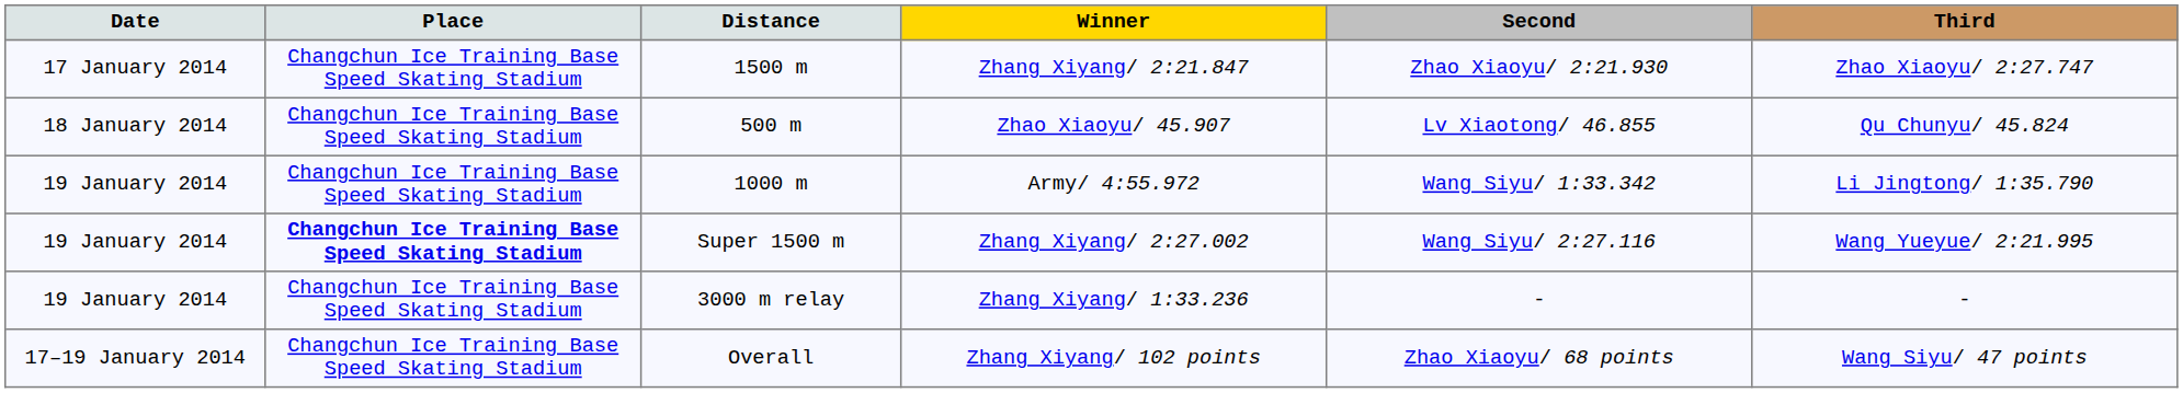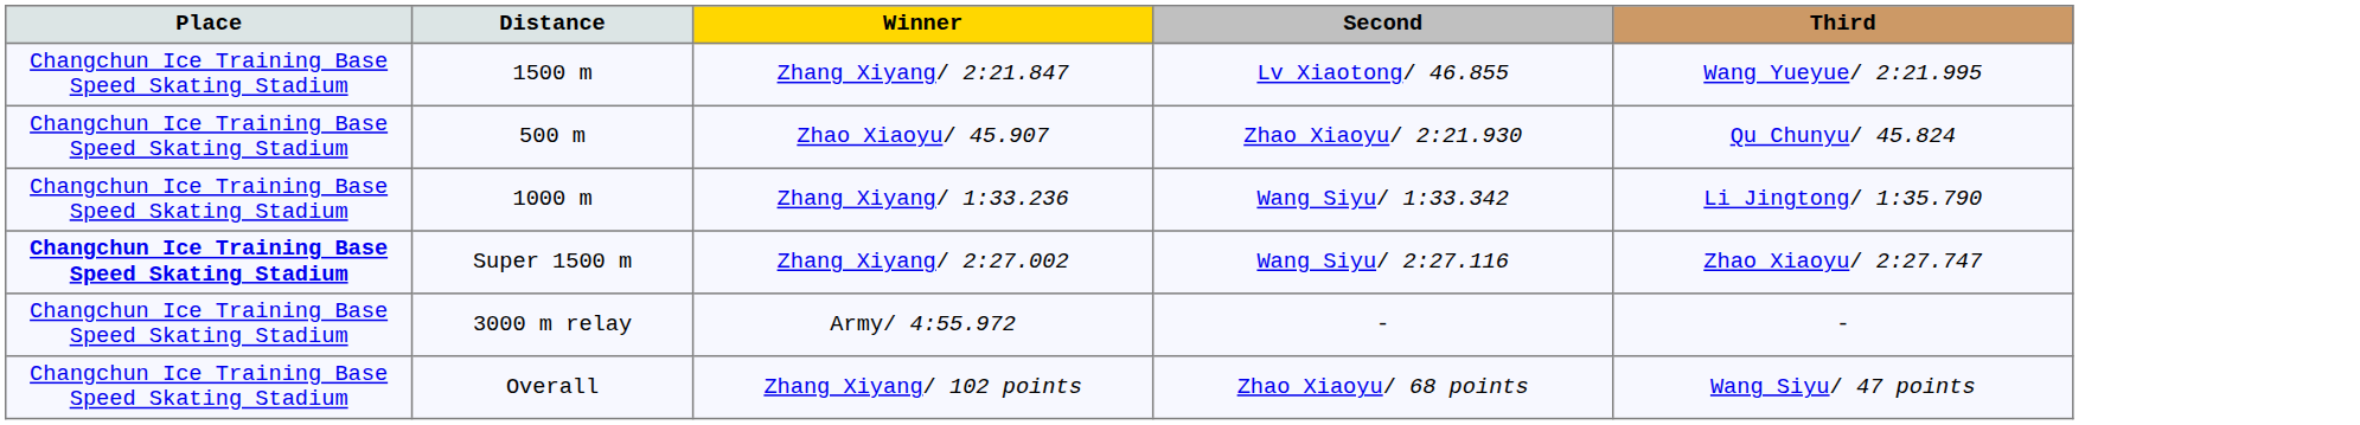- column: Date | 17 January 2014 | 18 January 2014 | 19 January 2014 | 19 January 2014 | 19 January 2014 | 17–19 January 2014
1500 m | Second: Zhao Xiaoyu/ 2:21.930 -> Lv Xiaotong/ 46.855
1500 m | Third: Zhao Xiaoyu/ 2:27.747 -> Wang Yueyue/ 2:21.995
500 m | Second: Lv Xiaotong/ 46.855 -> Zhao Xiaoyu/ 2:21.930
1000 m | Winner: Army/ 4:55.972 -> Zhang Xiyang/ 1:33.236
Super 1500 m | Third: Wang Yueyue/ 2:21.995 -> Zhao Xiaoyu/ 2:27.747
3000 m relay | Winner: Zhang Xiyang/ 1:33.236 -> Army/ 4:55.972
